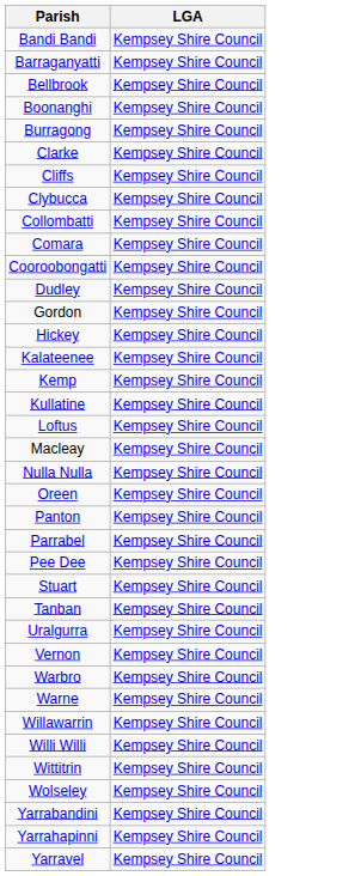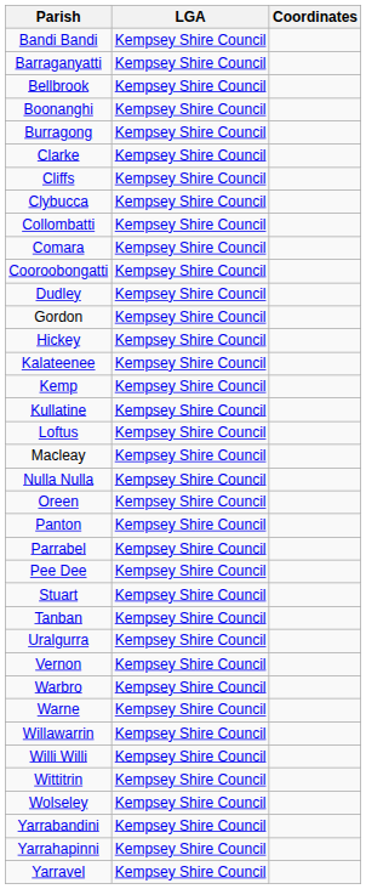+ column: Coordinates
